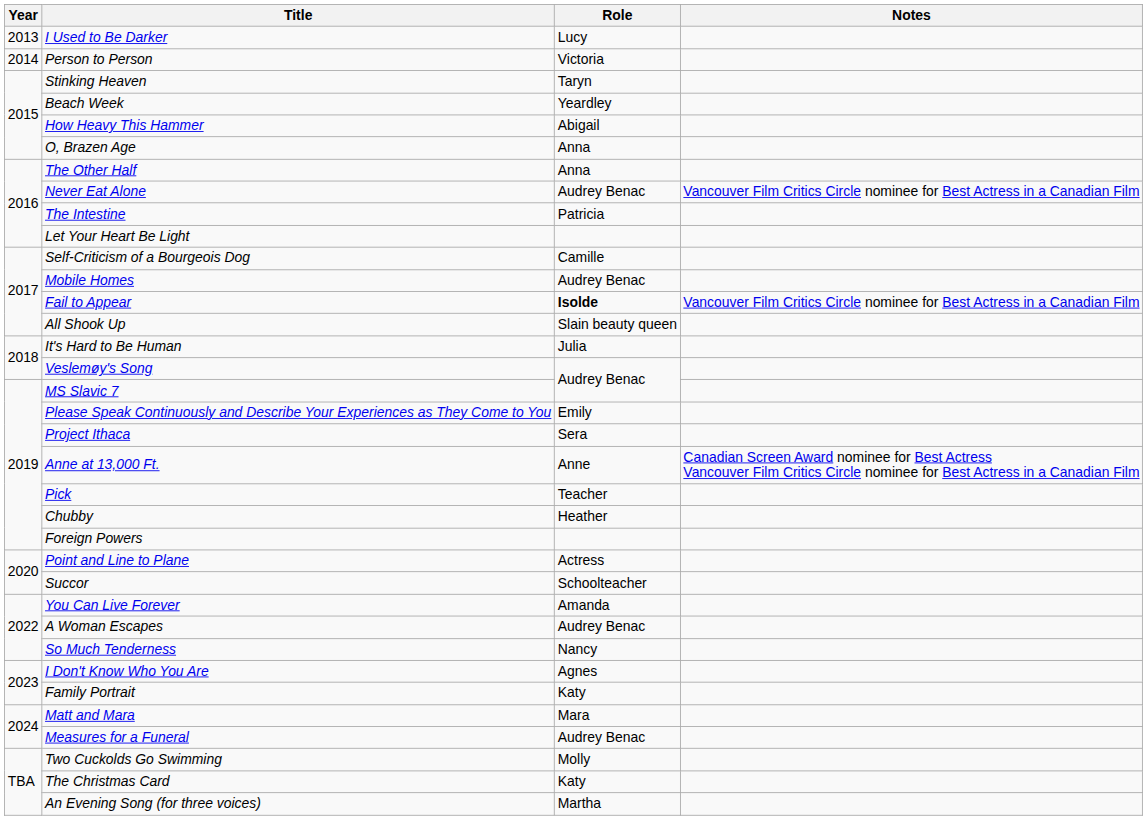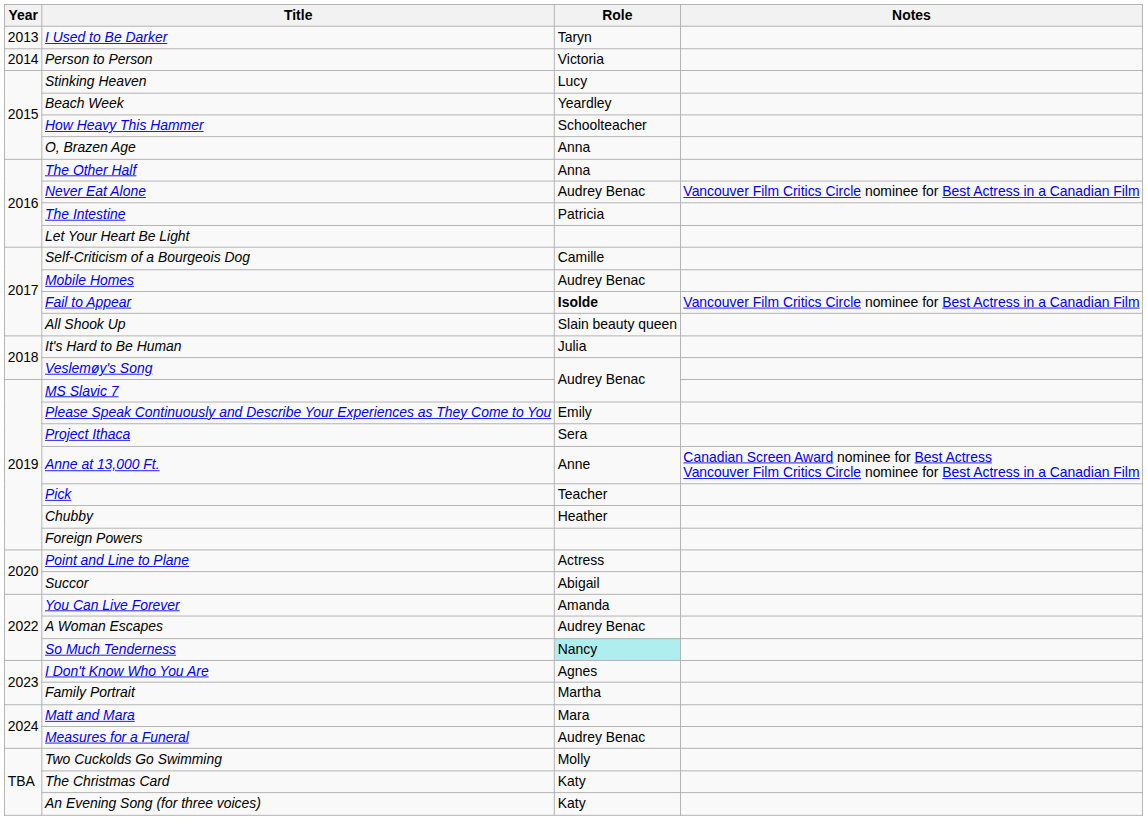I Used to Be Darker | Role: Lucy -> Taryn
Stinking Heaven | Role: Taryn -> Lucy
How Heavy This Hammer | Role: Abigail -> Schoolteacher
Succor | Role: Schoolteacher -> Abigail
So Much Tenderness | Role: no background -> paleturquoise background
Family Portrait | Role: Katy -> Martha
An Evening Song (for three voices) | Role: Martha -> Katy
